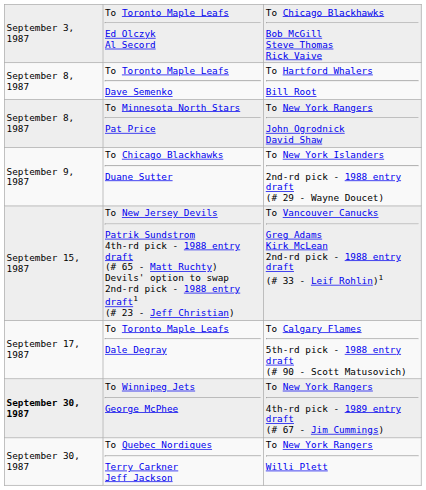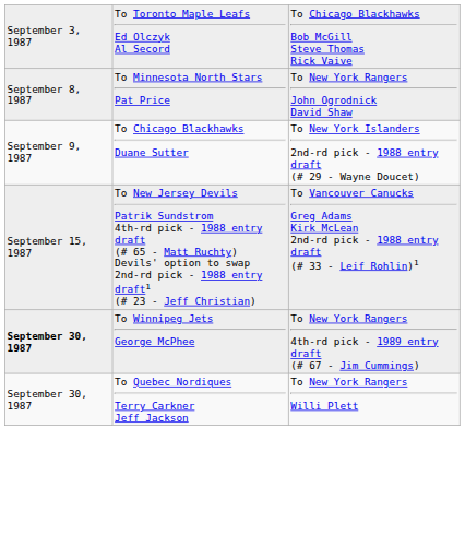- row: September 8, 1987 | To Toronto Maple Leafs Dave Semenko | To Hartford Whalers Bill Root
- row: September 17, 1987 | To Toronto Maple Leafs Dale Degray | To Calgary Flames 5th-rd pick - 1988 entry draft (# 90 - Scott Matusovich)
